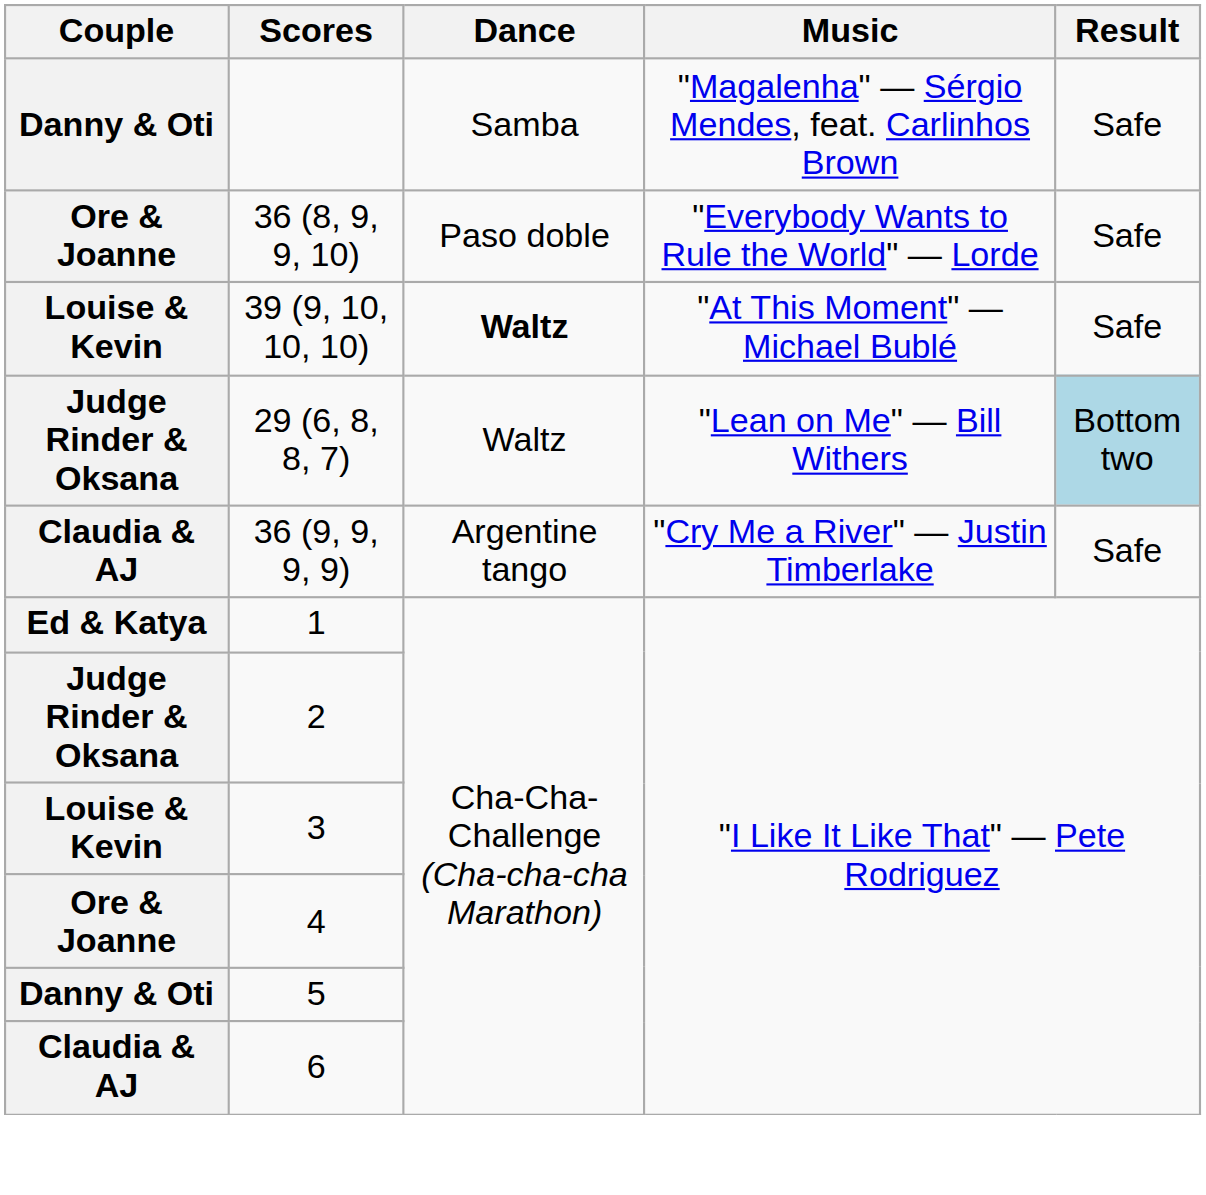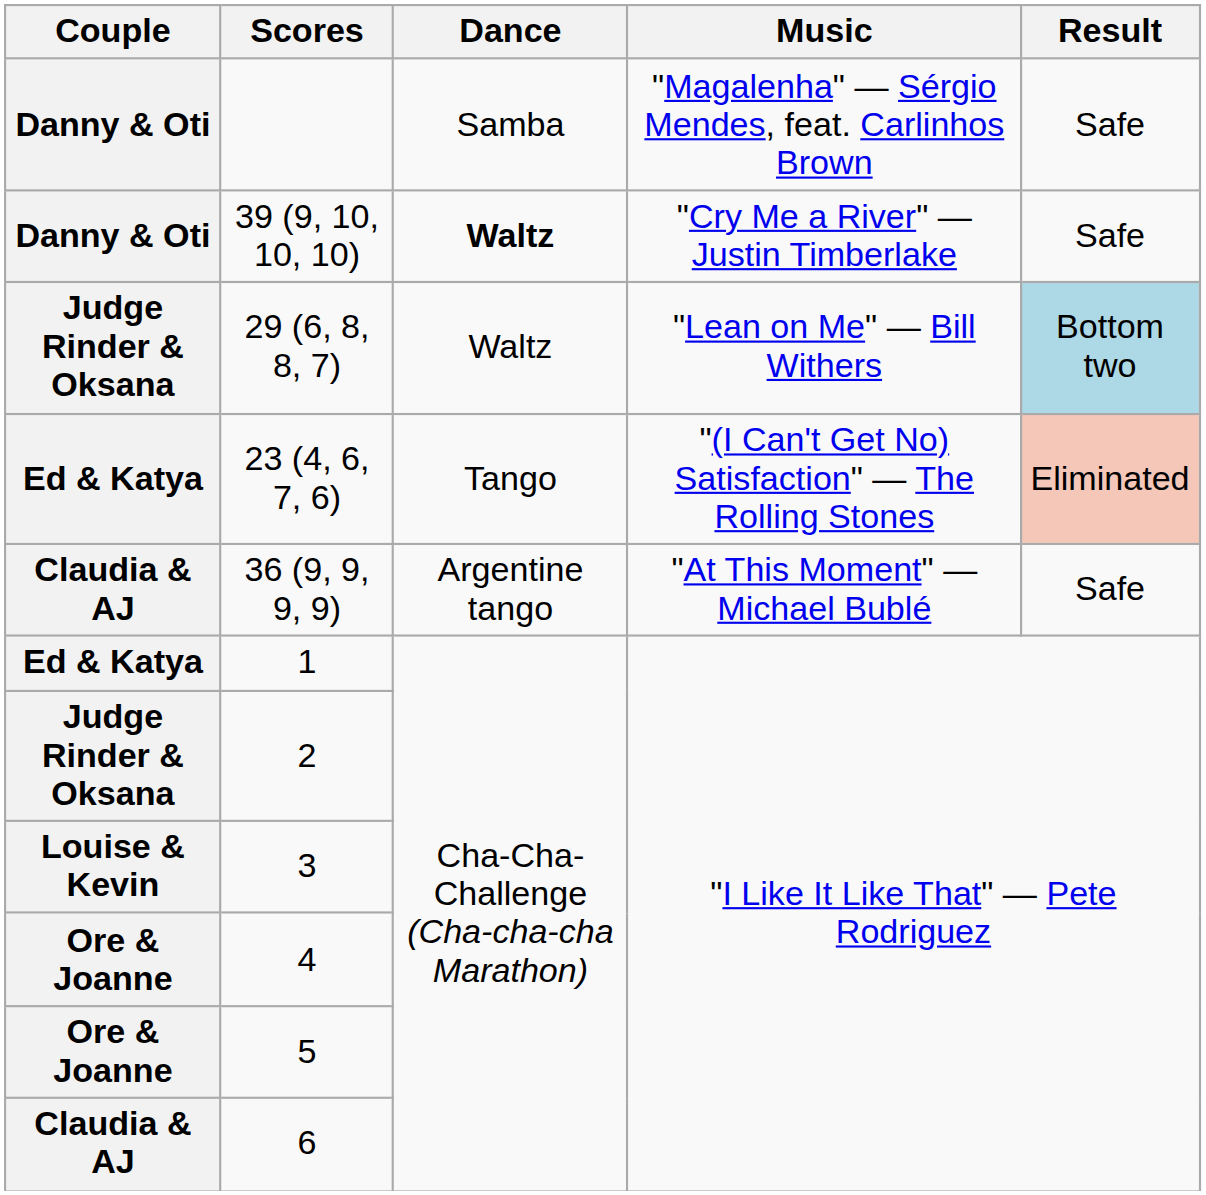- row: Ore & Joanne | 36 (8, 9, 9, 10) | Paso doble | "Everybody Wants to Rule the World" — Lorde | Safe
39 (9, 10, 10, 10) | Couple: Louise & Kevin -> Danny & Oti
39 (9, 10, 10, 10) | Music: "At This Moment" — Michael Bublé -> "Cry Me a River" — Justin Timberlake
+ row: Ed & Katya | 23 (4, 6, 7, 6) | Tango | "(I Can't Get No) Satisfaction" — The Rolling Stones | Eliminated
36 (9, 9, 9, 9) | Music: "Cry Me a River" — Justin Timberlake -> "At This Moment" — Michael Bublé
5 | Couple: Danny & Oti -> Ore & Joanne
